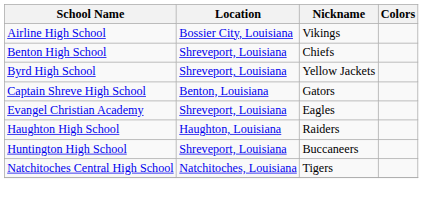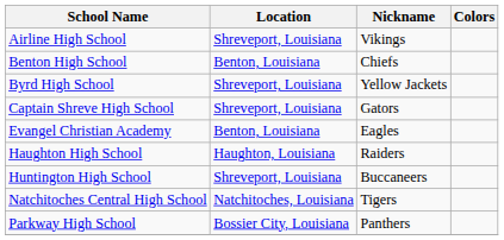Airline High School | Location: Bossier City, Louisiana -> Shreveport, Louisiana
Benton High School | Location: Shreveport, Louisiana -> Benton, Louisiana
Captain Shreve High School | Location: Benton, Louisiana -> Shreveport, Louisiana
Evangel Christian Academy | Location: Shreveport, Louisiana -> Benton, Louisiana
+ row: Parkway High School | Bossier City, Louisiana | Panthers
